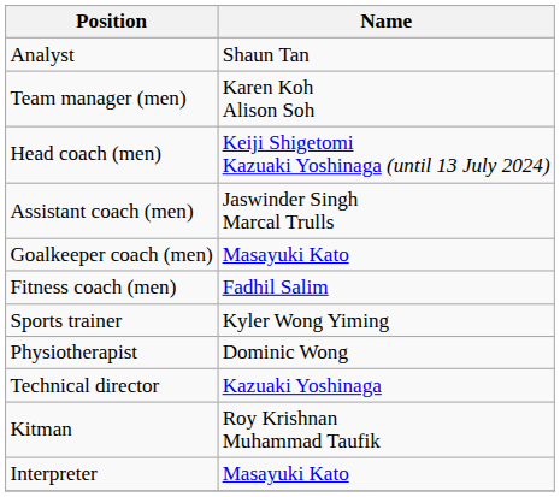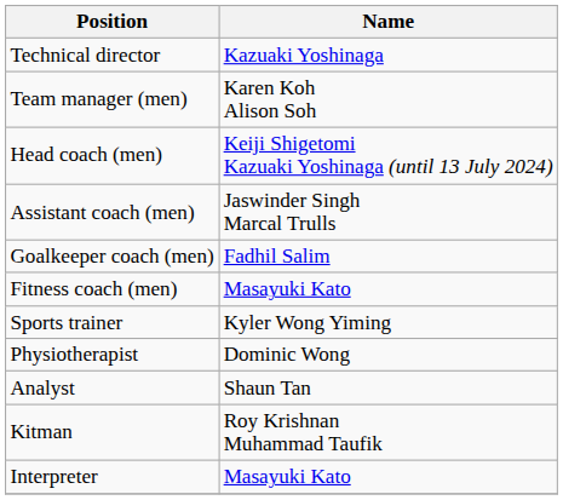rows swapped: Technical director <-> Analyst
Goalkeeper coach (men) | Name: Masayuki Kato -> Fadhil Salim
Fitness coach (men) | Name: Fadhil Salim -> Masayuki Kato
